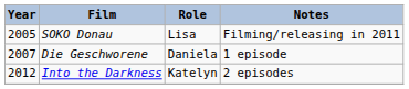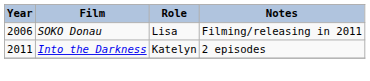SOKO Donau | Year: 2005 -> 2006
- row: 2007 | Die Geschworene | Daniela | 1 episode
Into the Darkness | Year: 2012 -> 2011
